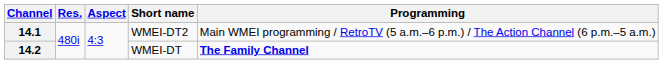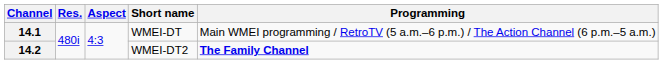14.1 | Short name: WMEI-DT2 -> WMEI-DT
14.2 | Short name: WMEI-DT -> WMEI-DT2
